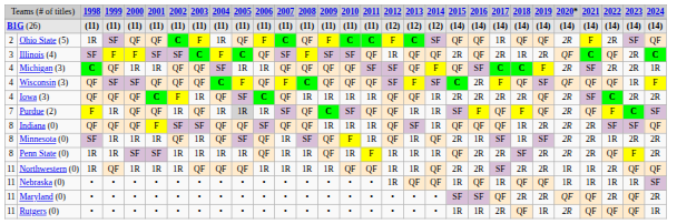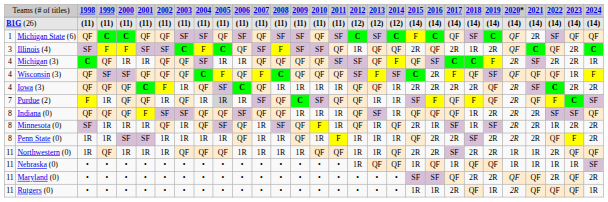+ row: 1 | Michigan State (6) | QF | C | C | QF | QF | SF | SF | QF | SF | QF | SF | SF | QF | SF | C | SF | C | F | C | QF | SF | C | QF | 2R | SF | QF | QF
- row: 2 | Ohio State (5) | 1R | SF | QF | QF | C | F | 1R | QF | F | C | QF | F | C | C | F | C | SF | QF | QF | 1R | QF | QF | 2R | F | 2R | SF | QF
